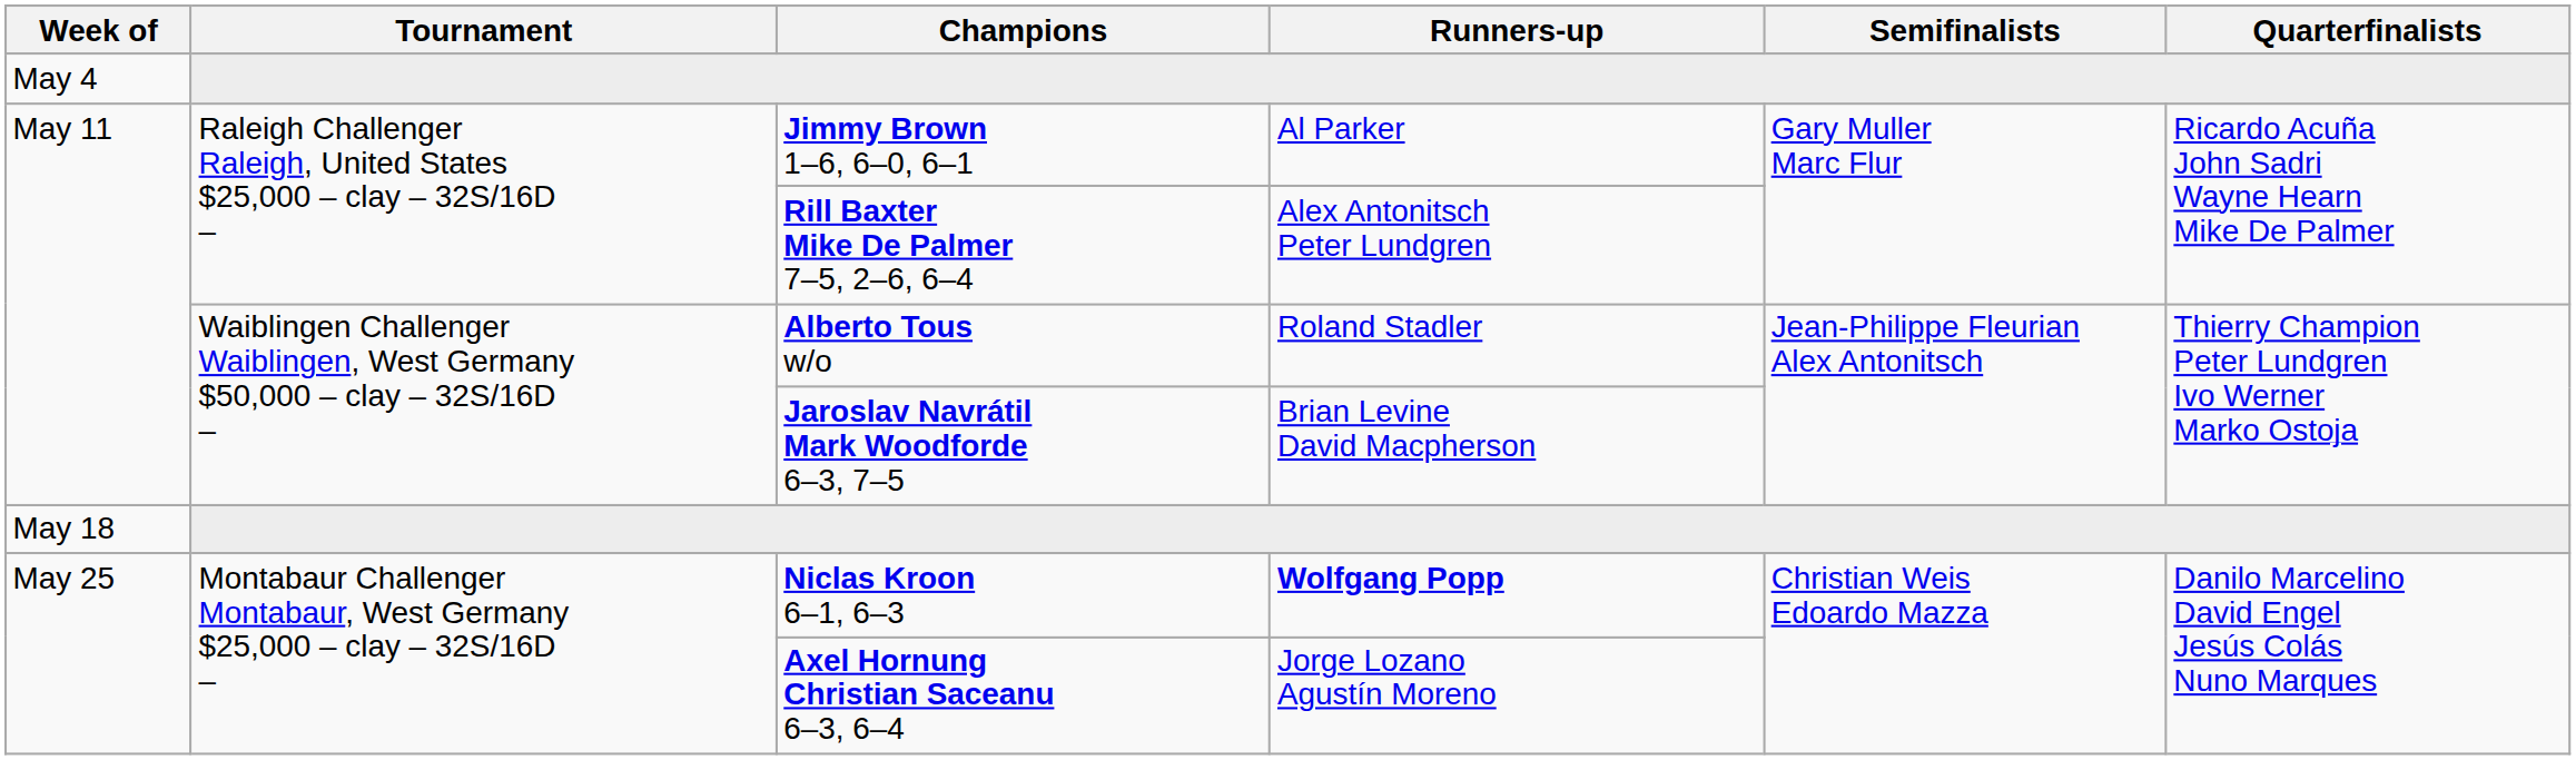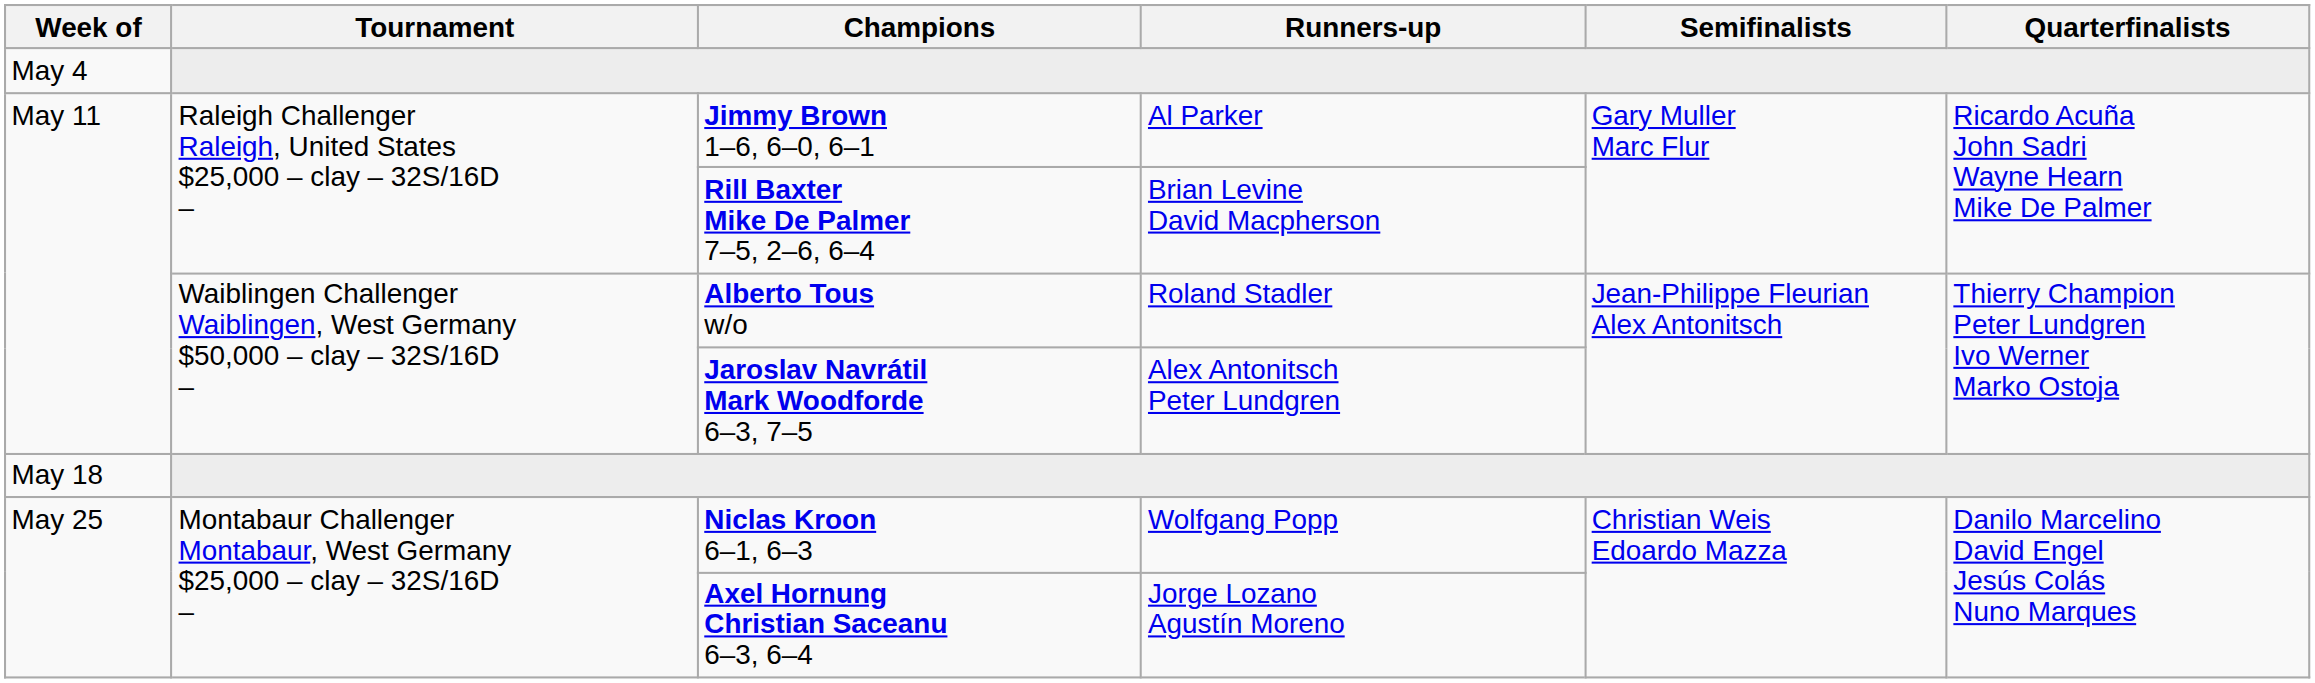Rill Baxter Mike De Palmer 7–5, 2–6, 6–4 | Runners-up: Alex Antonitsch Peter Lundgren -> Brian Levine David Macpherson
Jaroslav Navrátil Mark Woodforde 6–3, 7–5 | Runners-up: Brian Levine David Macpherson -> Alex Antonitsch Peter Lundgren
Niclas Kroon 6–1, 6–3 | Runners-up: bold -> normal
